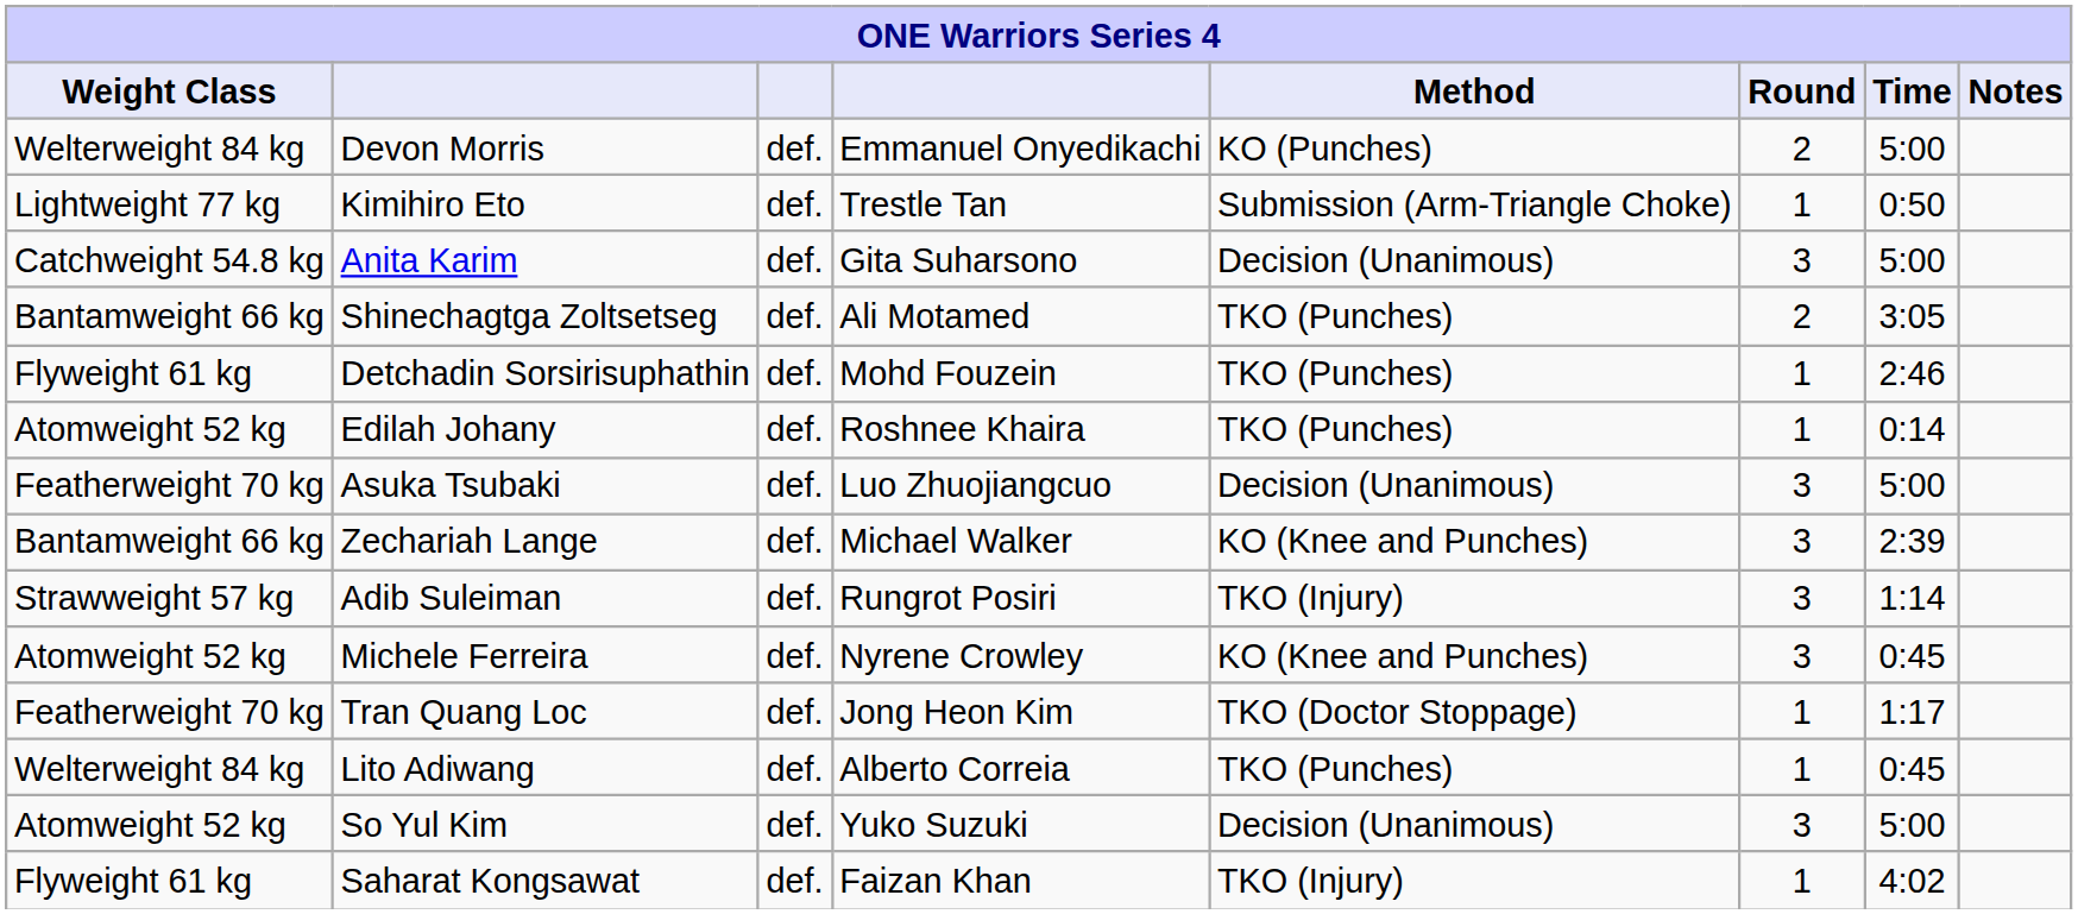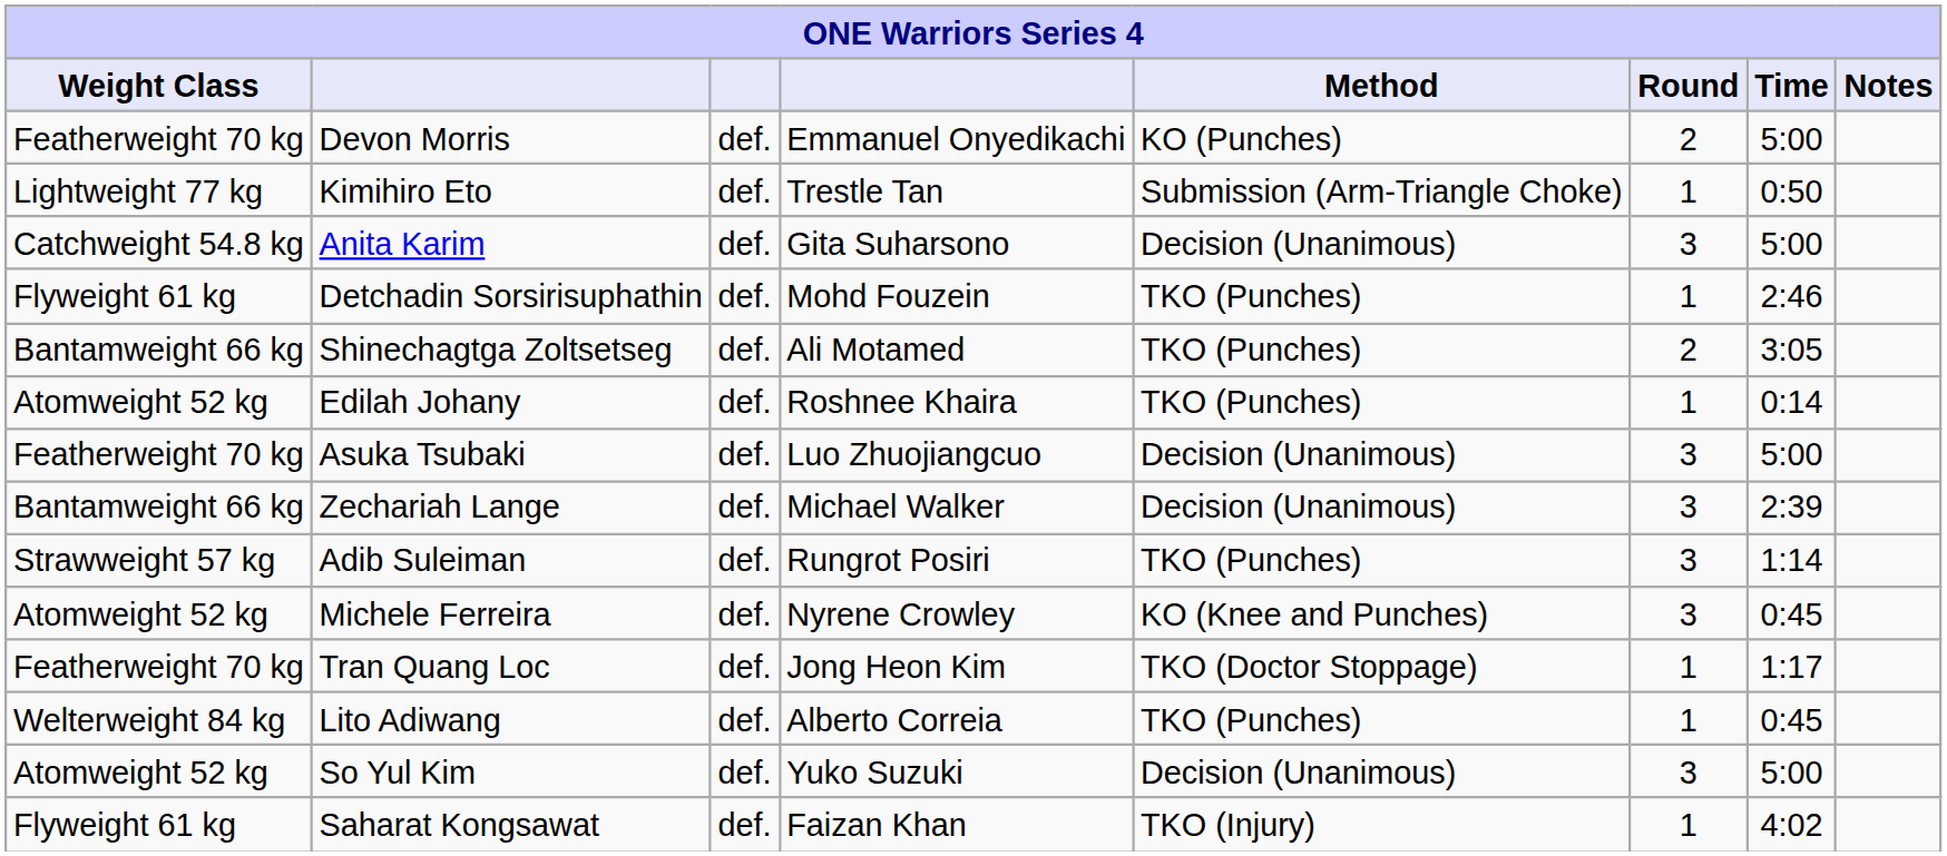Devon Morris | Weight Class: Welterweight 84 kg -> Featherweight 70 kg
rows swapped: Detchadin Sorsirisuphathin <-> Shinechagtga Zoltsetseg
Zechariah Lange | Method: KO (Knee and Punches) -> Decision (Unanimous)
Adib Suleiman | Method: TKO (Injury) -> TKO (Punches)
